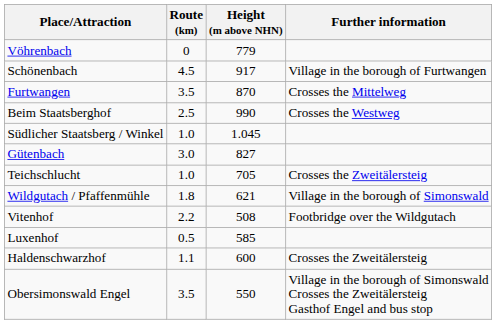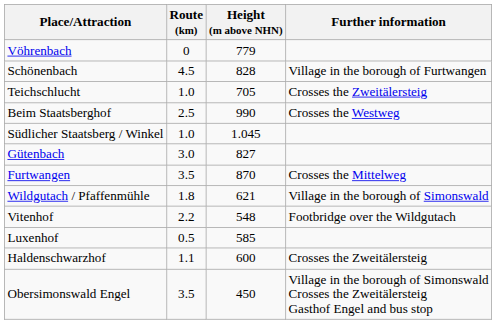Schönenbach | Height (m above NHN): 917 -> 828
rows swapped: Furtwangen <-> Teichschlucht
Vitenhof | Height (m above NHN): 508 -> 548
Obersimonswald Engel | Height (m above NHN): 550 -> 450
